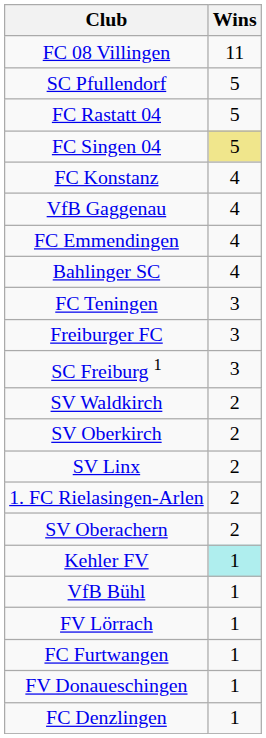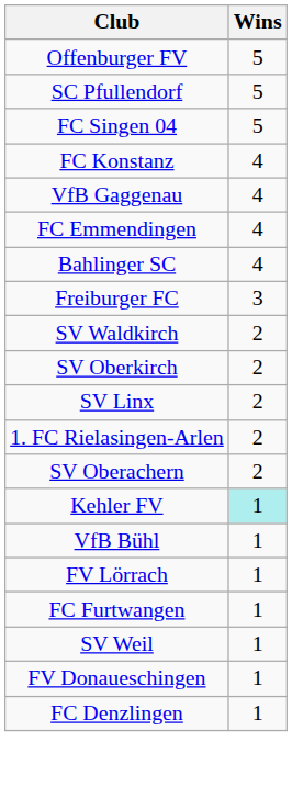- row: FC 08 Villingen | 11
+ row: Offenburger FV | 5
- row: FC Rastatt 04 | 5
FC Singen 04 | Wins: khaki background -> no background
- row: FC Teningen | 3
- row: SC Freiburg 1 | 3
+ row: SV Weil | 1
